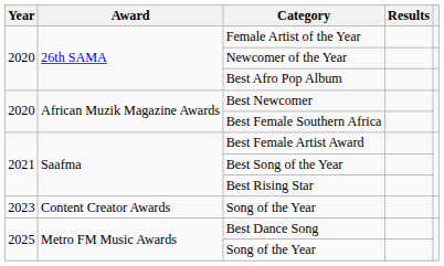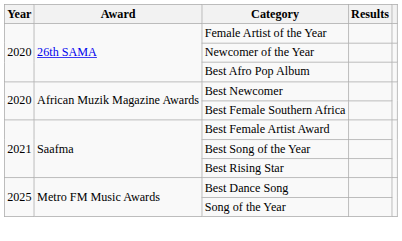- row: 2023 | Content Creator Awards | Song of the Year
